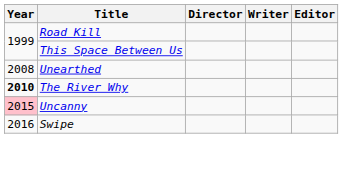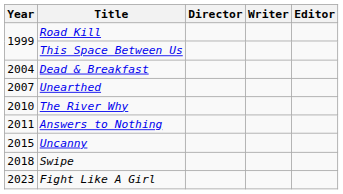+ row: 2004 | Dead & Breakfast
Unearthed | Year: 2008 -> 2007
The River Why | Year: bold -> normal
+ row: 2011 | Answers to Nothing
Uncanny | Year: pink background -> no background
Swipe | Year: 2016 -> 2018
+ row: 2023 | Fight Like A Girl
